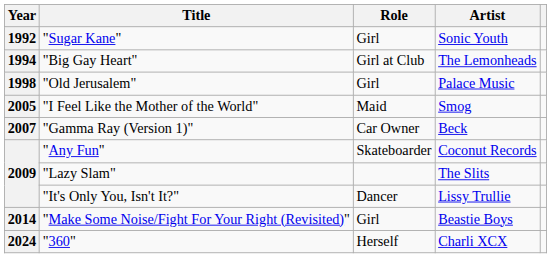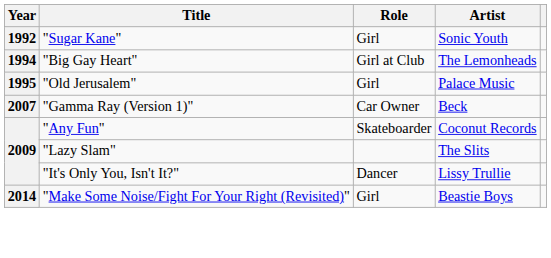"Old Jerusalem" | Year: 1998 -> 1995
- row: 2005 | "I Feel Like the Mother of the World" | Maid | Smog
- row: 2024 | "360" | Herself | Charli XCX
